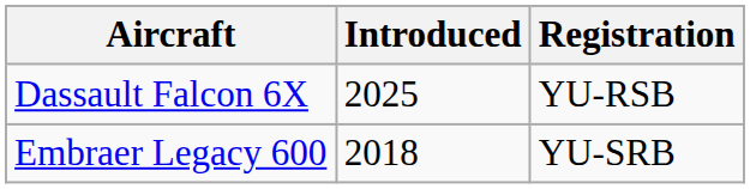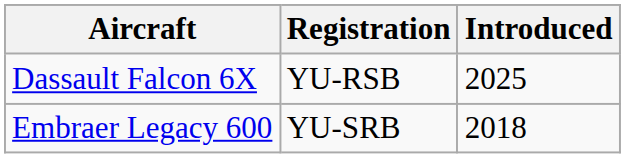columns swapped: Registration <-> Introduced
